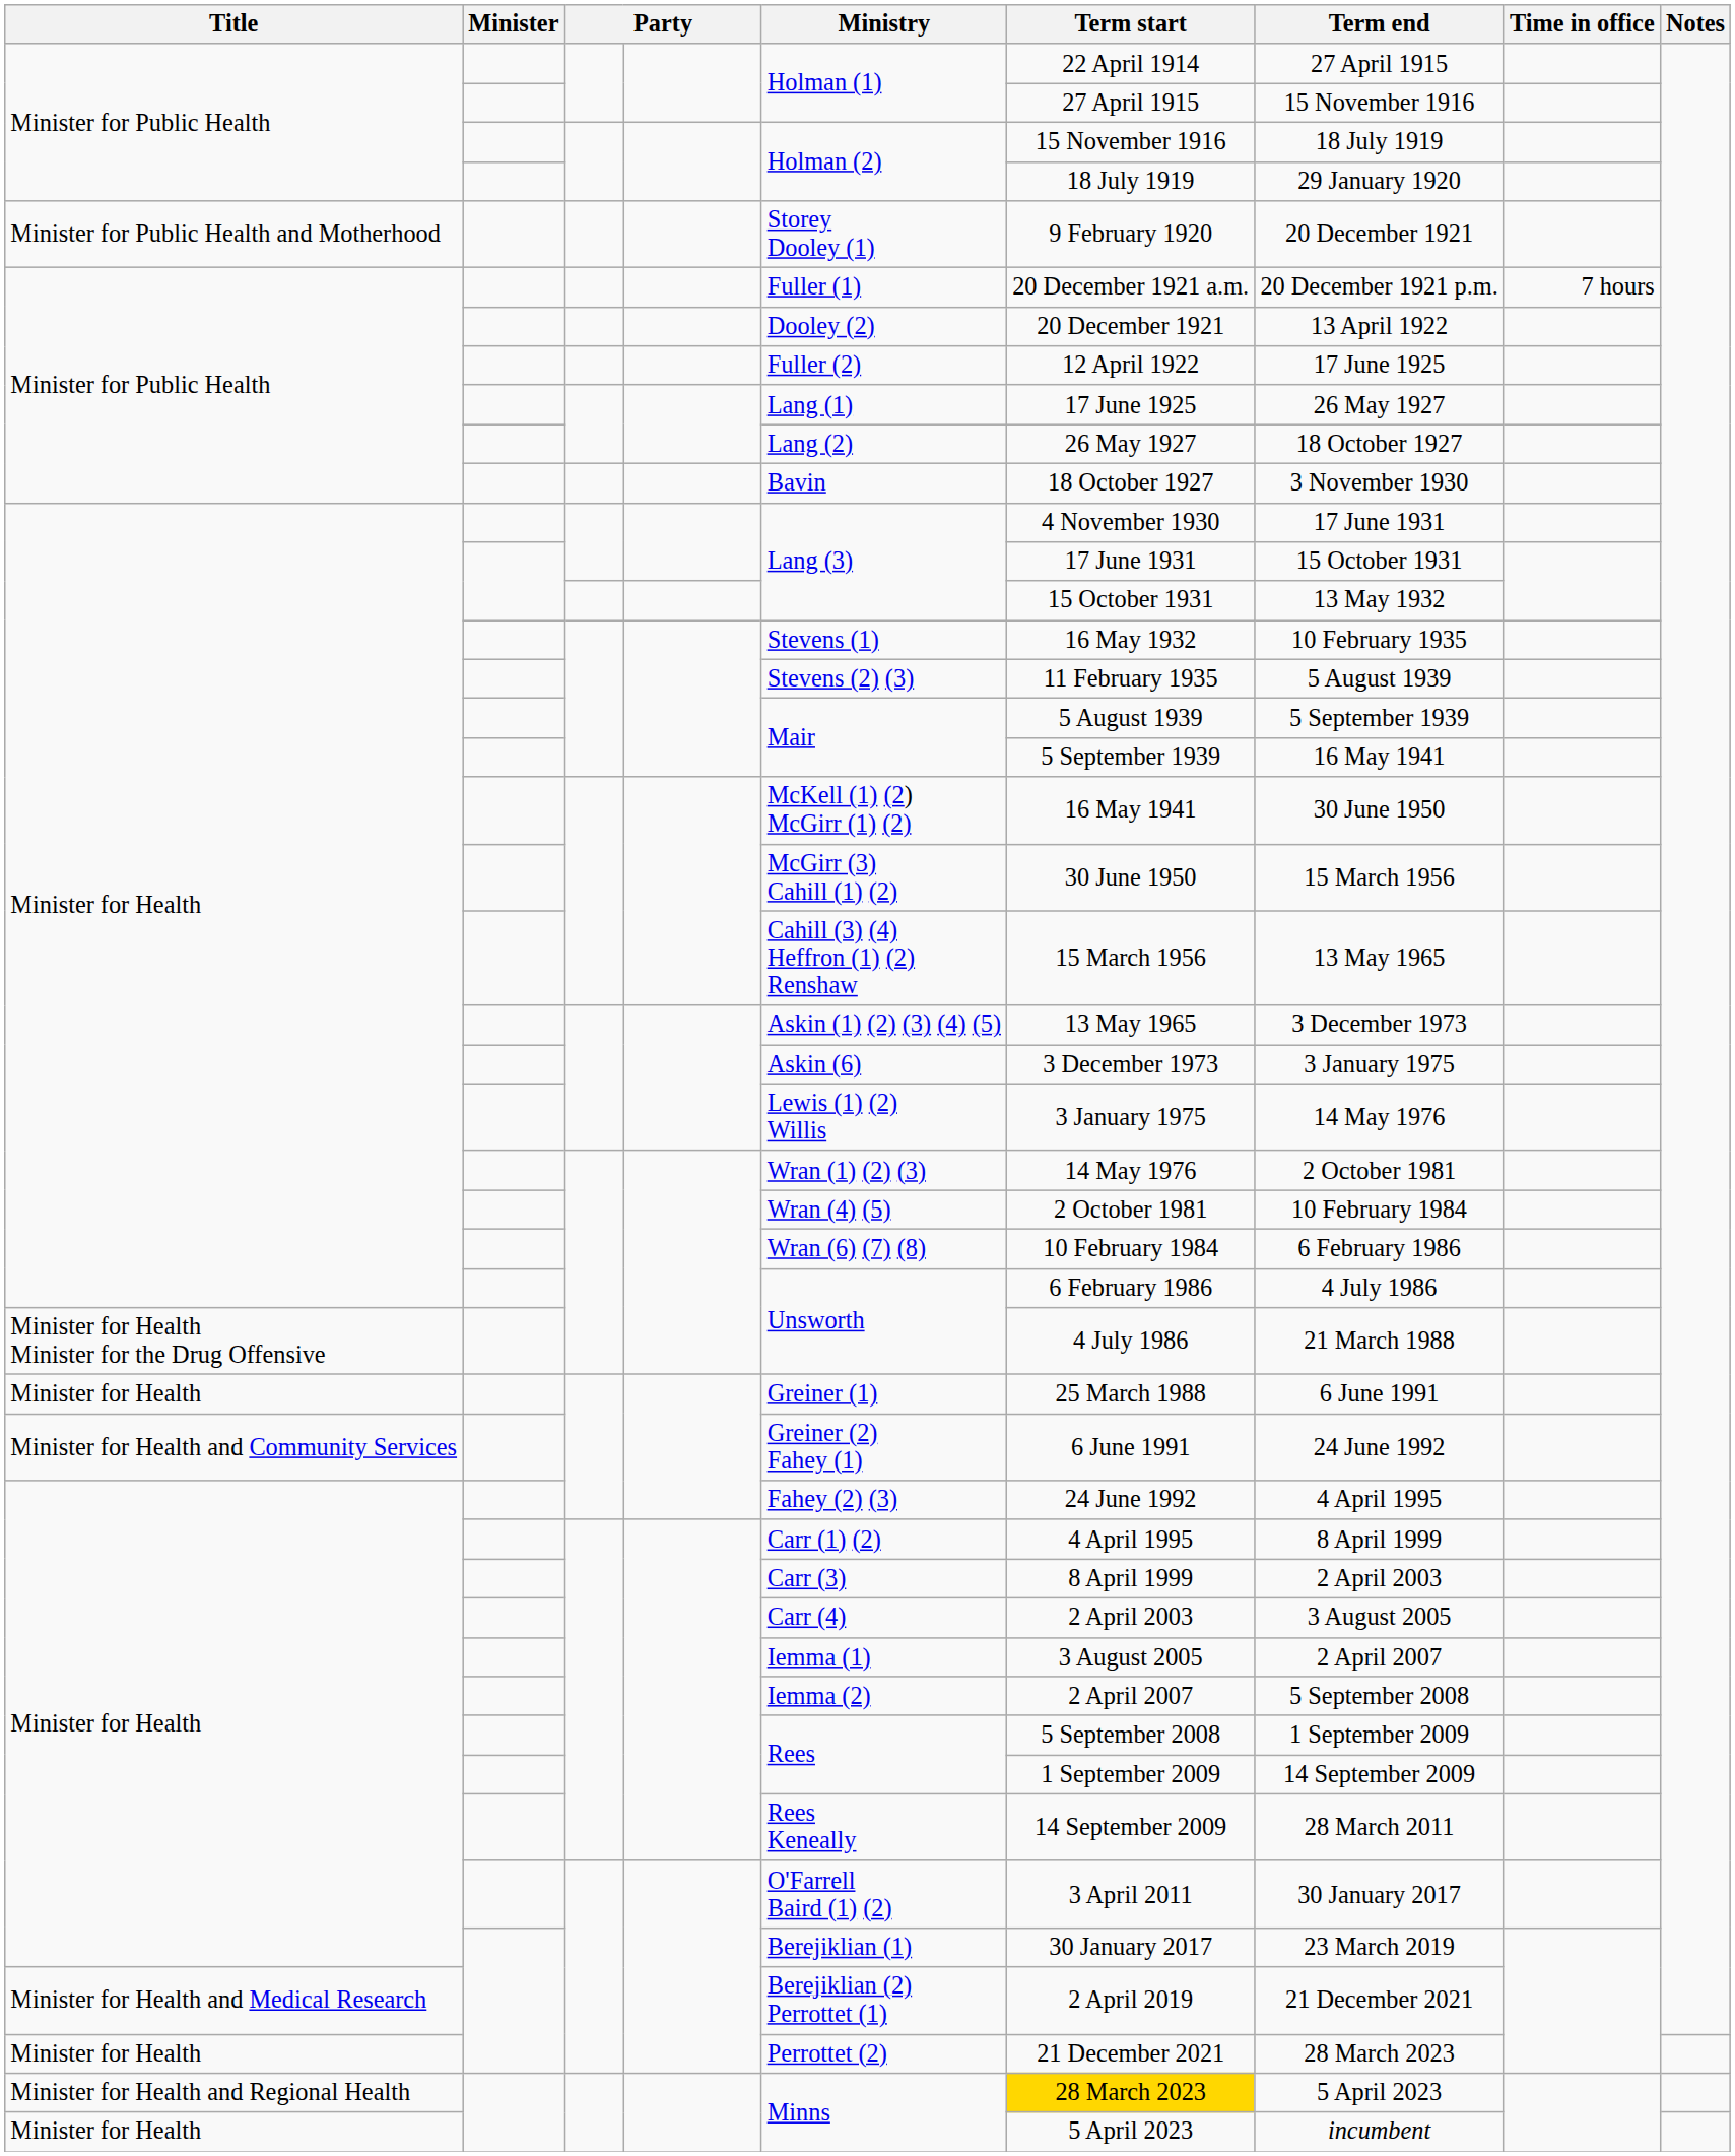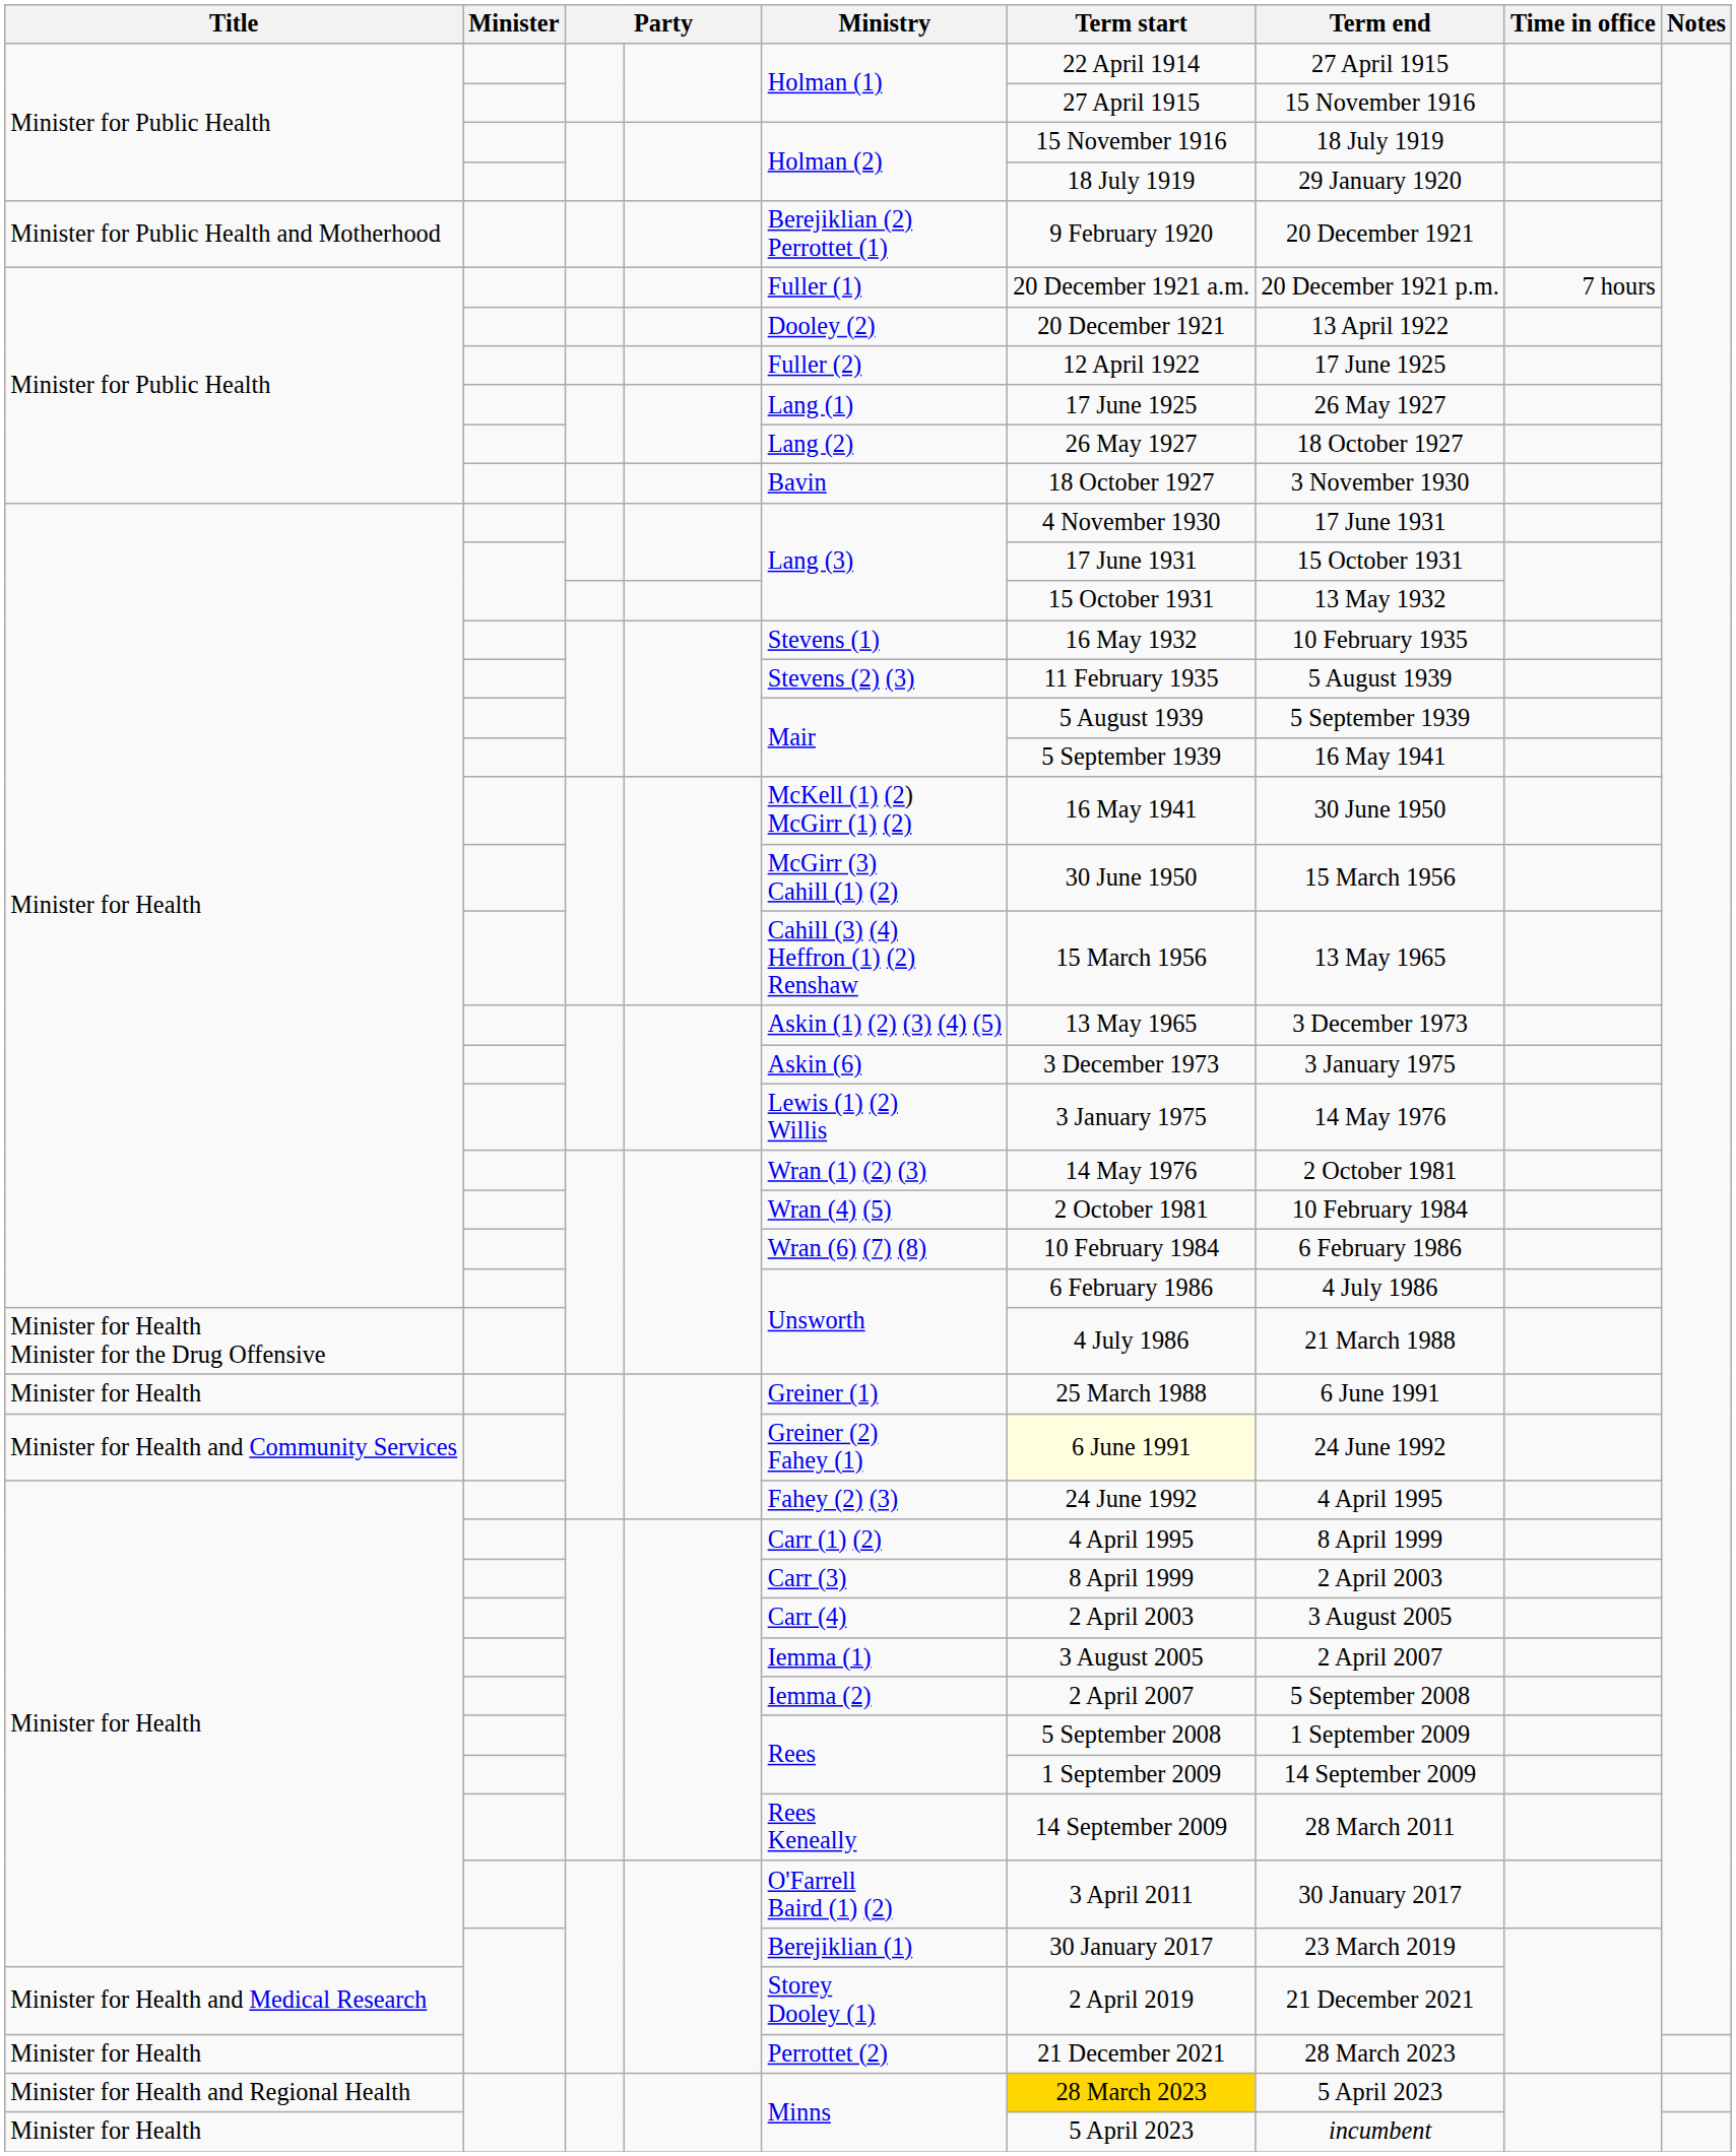Minister for Public Health and Motherhood | Ministry: Storey Dooley (1) -> Berejiklian (2) Perrottet (1)
Minister for Health and Community Services | Term start: no background -> lightyellow background
Minister for Health and Medical Research | Ministry: Berejiklian (2) Perrottet (1) -> Storey Dooley (1)
